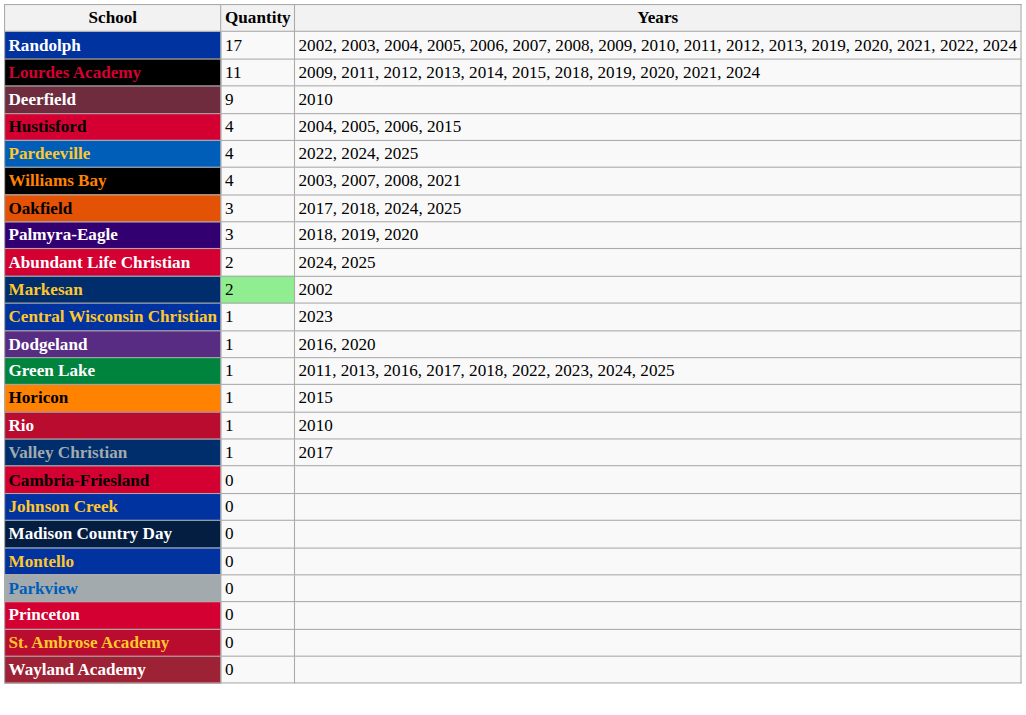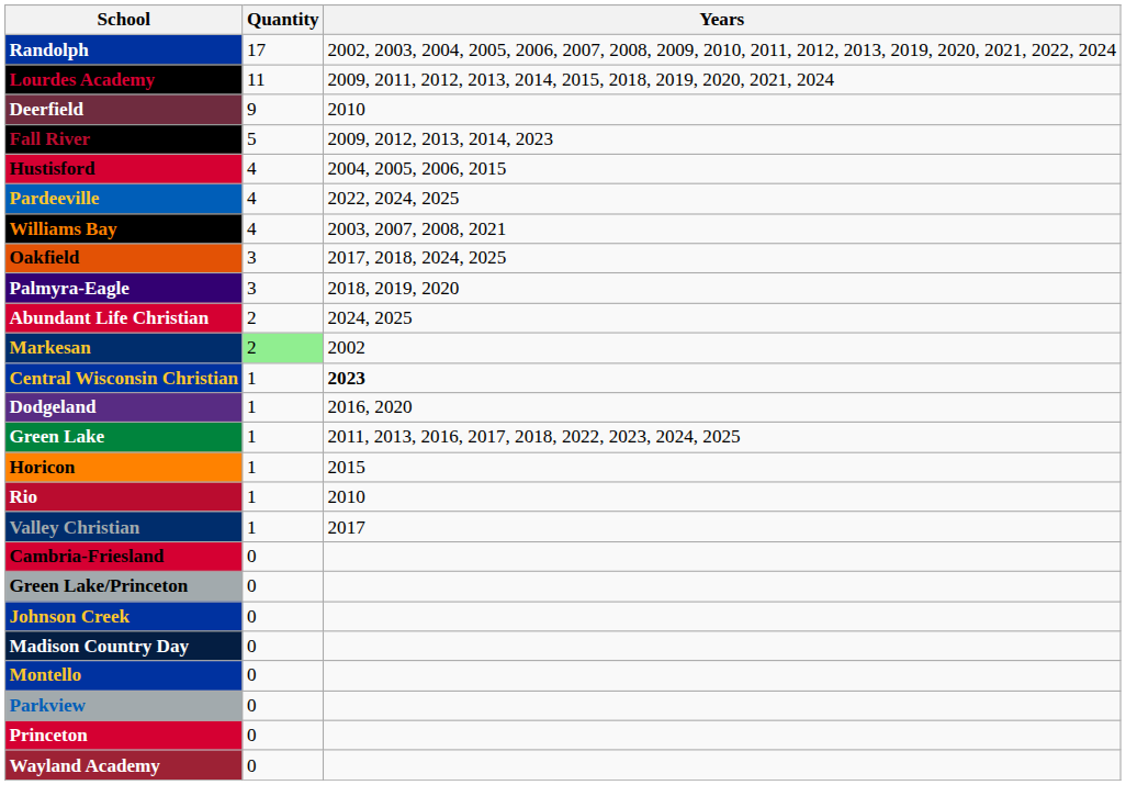+ row: Fall River | 5 | 2009, 2012, 2013, 2014, 2023
Central Wisconsin Christian | Years: normal -> bold
+ row: Green Lake/Princeton | 0
- row: St. Ambrose Academy | 0
